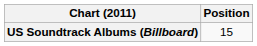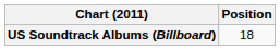US Soundtrack Albums (Billboard) | Position: 15 -> 18
